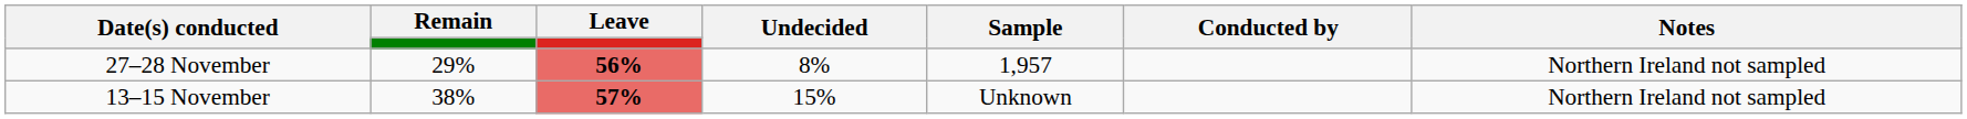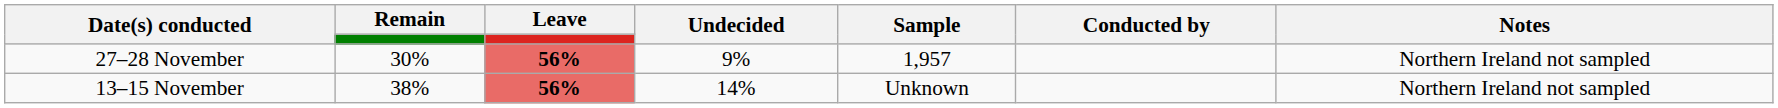27–28 November | Remain: 29% -> 30%
27–28 November | Undecided: 8% -> 9%
13–15 November | Leave: 57% -> 56%
13–15 November | Undecided: 15% -> 14%
